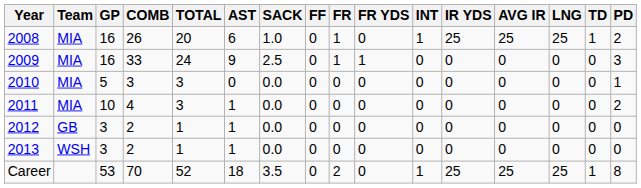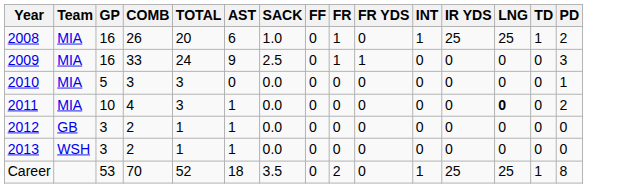- column: AVG IR | 25 | 0 | 0 | 0 | 0 | 0 | 25
2011 | LNG: normal -> bold
